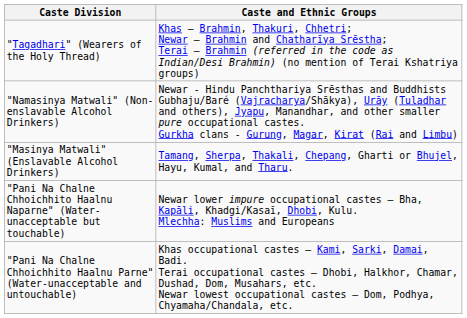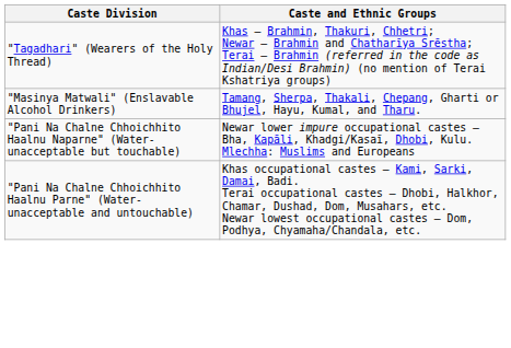- row: "Namasinya Matwali" (Non-enslavable Alcohol Drinkers) | Newar - Hindu Panchthariya Srēsthas and Buddhists Gubhaju/Baré (Vajracharya/Shākya), Urāy (Tuladhar and others), Jyapu, Manandhar, and other smaller pure occupational castes. Gurkha clans - Gurung, Magar, Kirat (Rai and Limbu)
